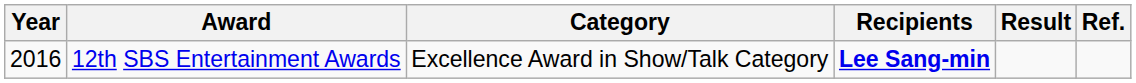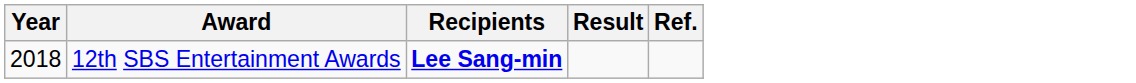- column: Category | Excellence Award in Show/Talk Category
12th SBS Entertainment Awards | Year: 2016 -> 2018
